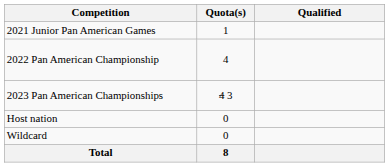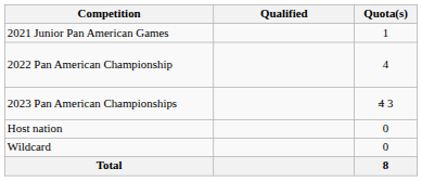columns swapped: Quota(s) <-> Qualified
